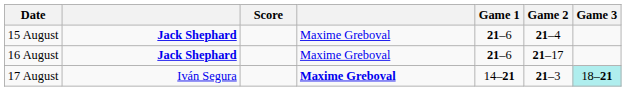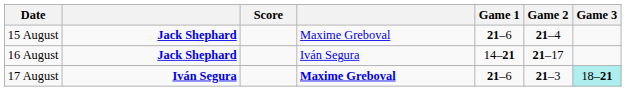16 August | column 4: Maxime Greboval -> Iván Segura
16 August | Game 1: 21–6 -> 14–21
17 August | column 2: normal -> bold
17 August | Game 1: 14–21 -> 21–6
